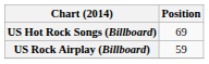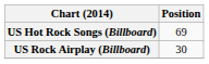US Rock Airplay (Billboard) | Position: 59 -> 30
